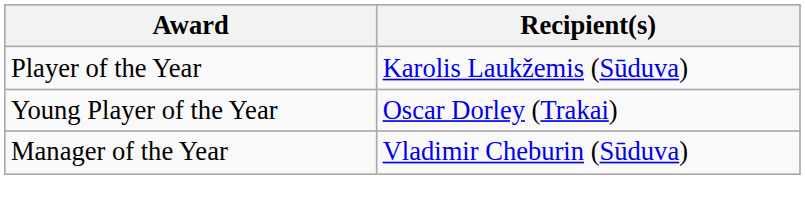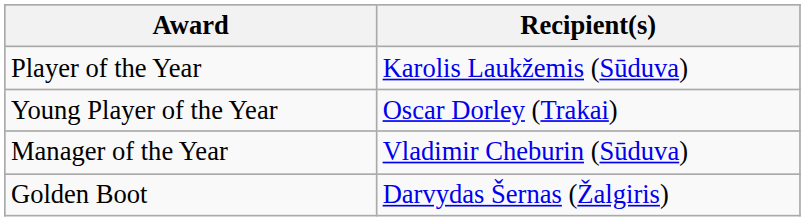+ row: Golden Boot | Darvydas Šernas (Žalgiris)
